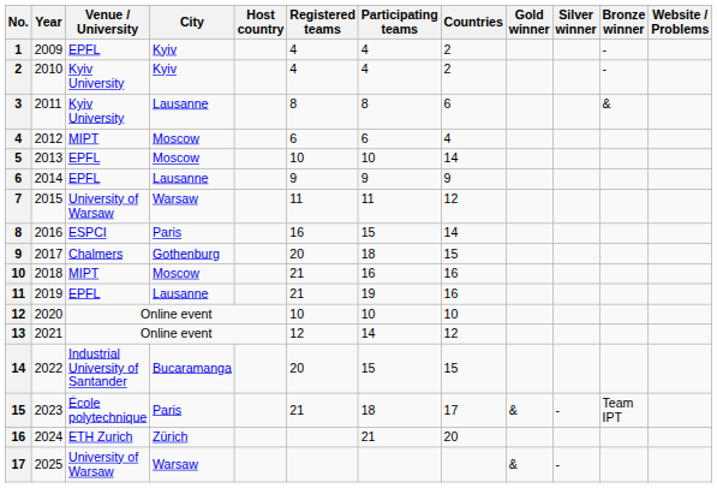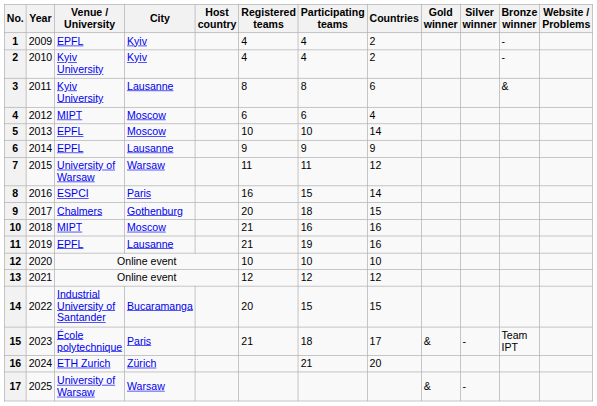13 | Participating teams: 14 -> 12
